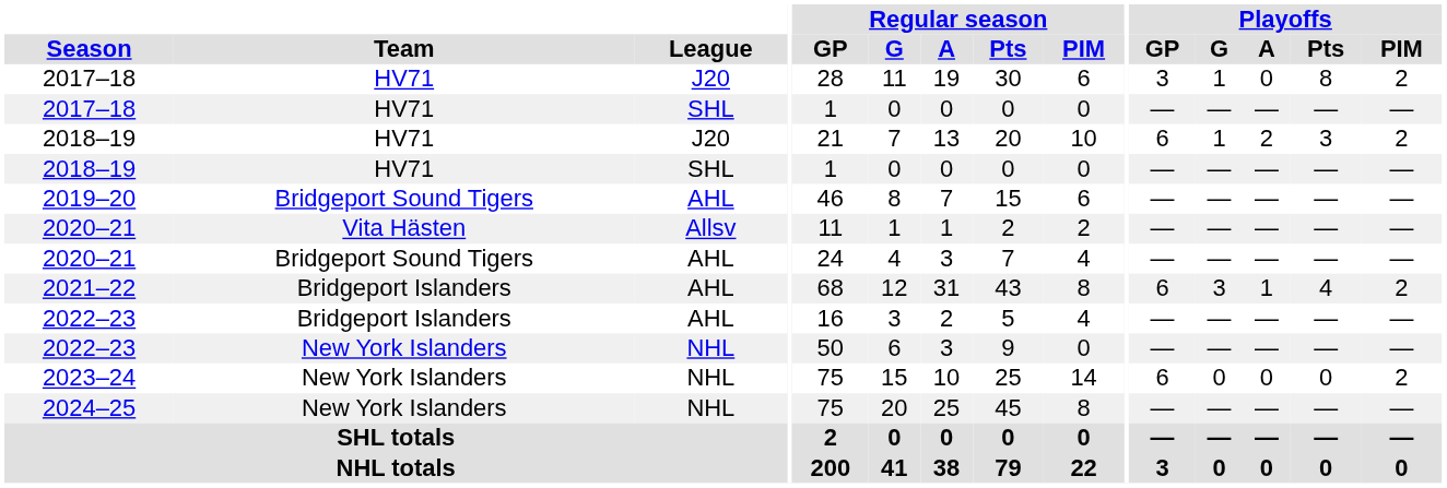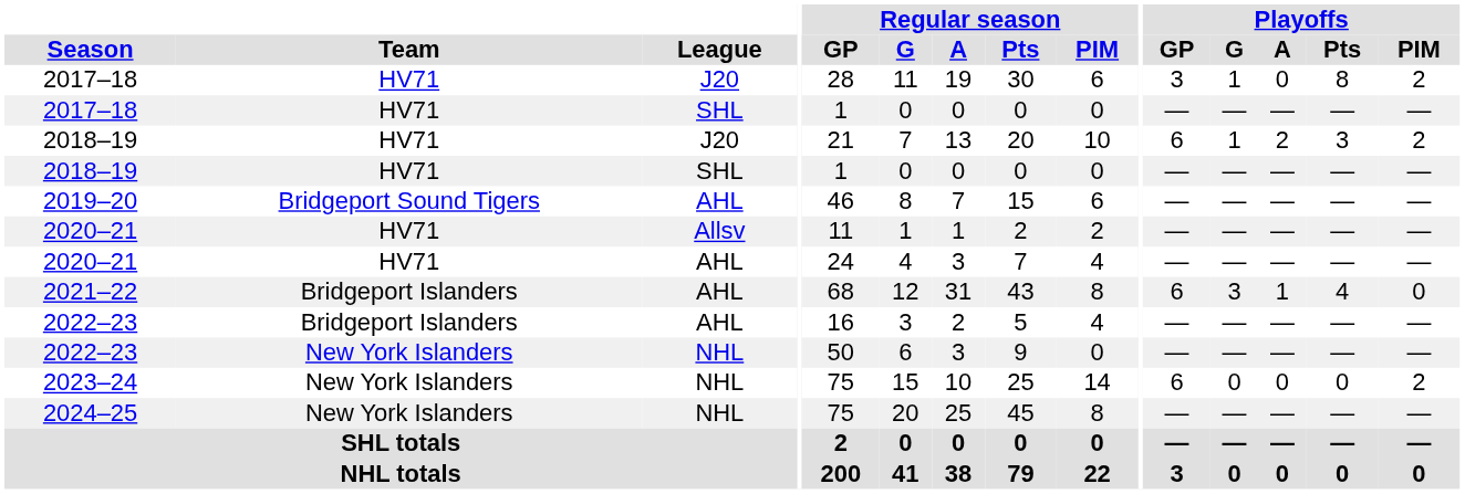2020–21 / Allsv | Team: Vita Hästen -> HV71
2020–21 / AHL | Team: Bridgeport Sound Tigers -> HV71
2021–22 | Playoffs / PIM: 2 -> 0
